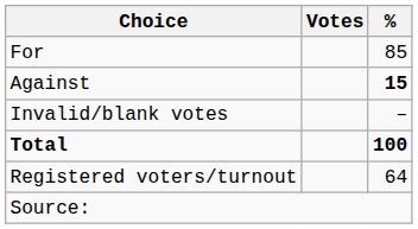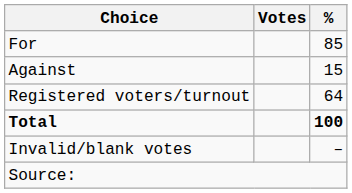Against | %: bold -> normal
rows swapped: Invalid/blank votes <-> Registered voters/turnout
